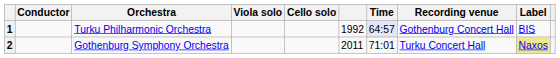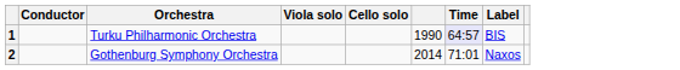- column: Recording venue | Gothenburg Concert Hall | Turku Concert Hall
1 | column 6: 1992 -> 1990
2 | column 6: 2011 -> 2014
2 | Label: khaki background -> no background
